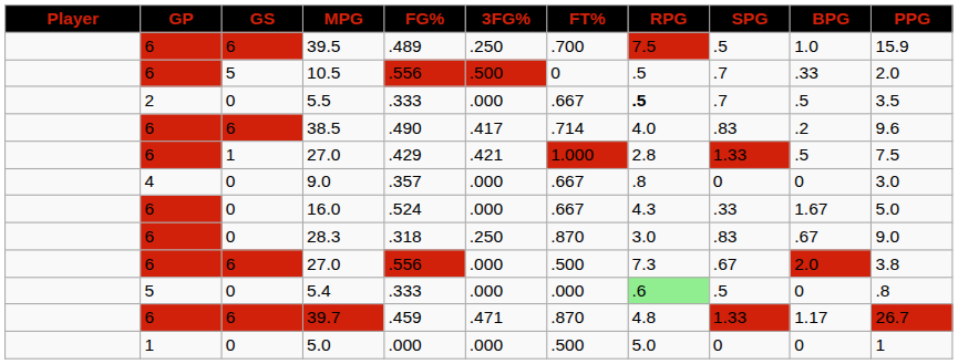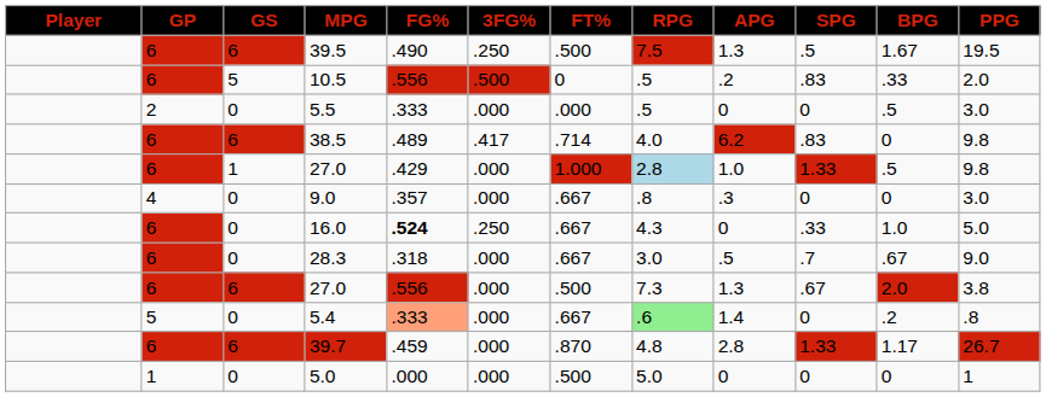+ column: APG | 1.3 | .2 | 0 | 6.2 | 1.0 | .3 | 0 | .5 | 1.3 | 1.4 | 2.8 | 0
39.5 | FG%: .489 -> .490
39.5 | FT%: .700 -> .500
39.5 | BPG: 1.0 -> 1.67
39.5 | PPG: 15.9 -> 19.5
10.5 | SPG: .7 -> .83
5.5 | FT%: .667 -> .000
5.5 | RPG: bold -> normal
5.5 | SPG: .7 -> 0
5.5 | PPG: 3.5 -> 3.0
38.5 | FG%: .490 -> .489
38.5 | BPG: .2 -> 0
38.5 | PPG: 9.6 -> 9.8
1 / 27.0 | 3FG%: .421 -> .000
1 / 27.0 | RPG: no background -> lightblue background
1 / 27.0 | PPG: 7.5 -> 9.8
16.0 | FG%: normal -> bold
16.0 | 3FG%: .000 -> .250
16.0 | BPG: 1.67 -> 1.0
28.3 | 3FG%: .250 -> .000
28.3 | FT%: .870 -> .667
28.3 | SPG: .83 -> .7
5.4 | FG%: no background -> lightsalmon background
5.4 | FT%: .000 -> .667
5.4 | SPG: .5 -> 0
5.4 | BPG: 0 -> .2
39.7 | 3FG%: .471 -> .000
